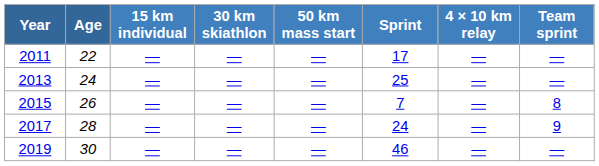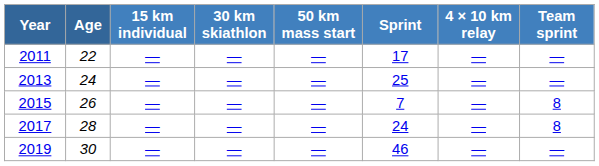2017 | Team sprint: 9 -> 8
